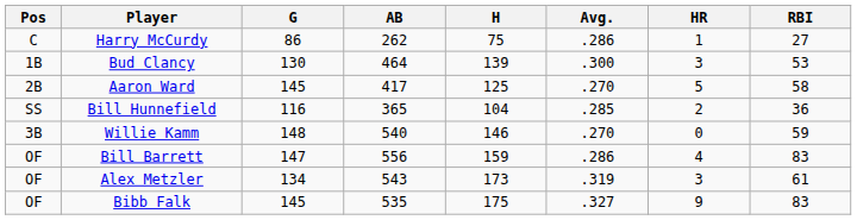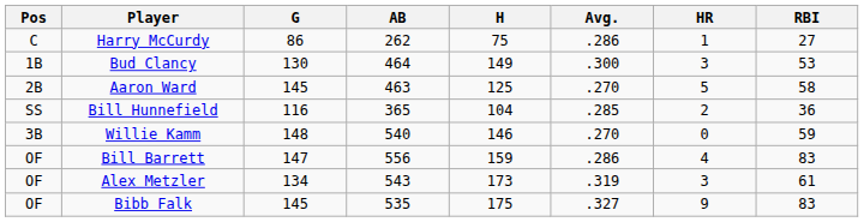Bud Clancy | H: 139 -> 149
Aaron Ward | AB: 417 -> 463
